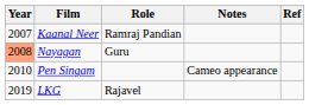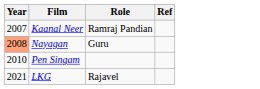- column: Notes | Cameo appearance
LKG | Year: 2019 -> 2021
